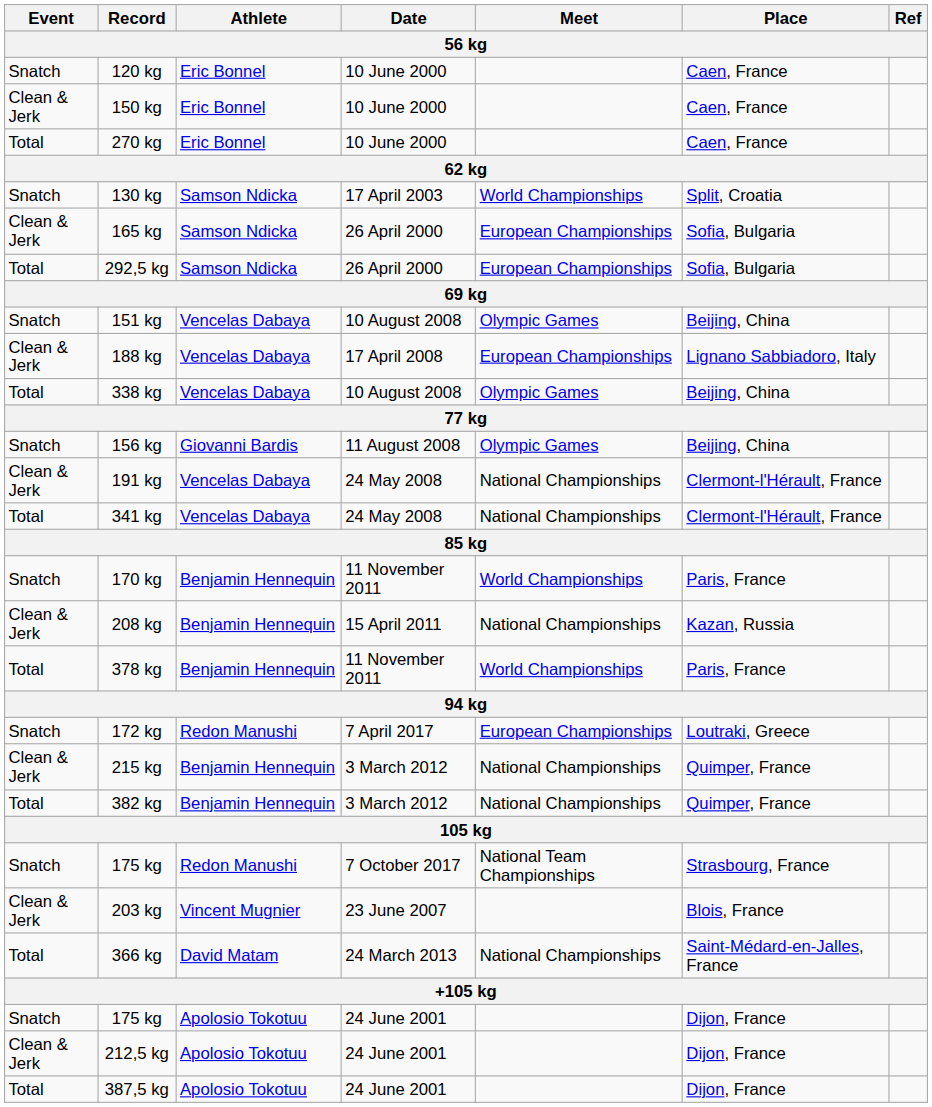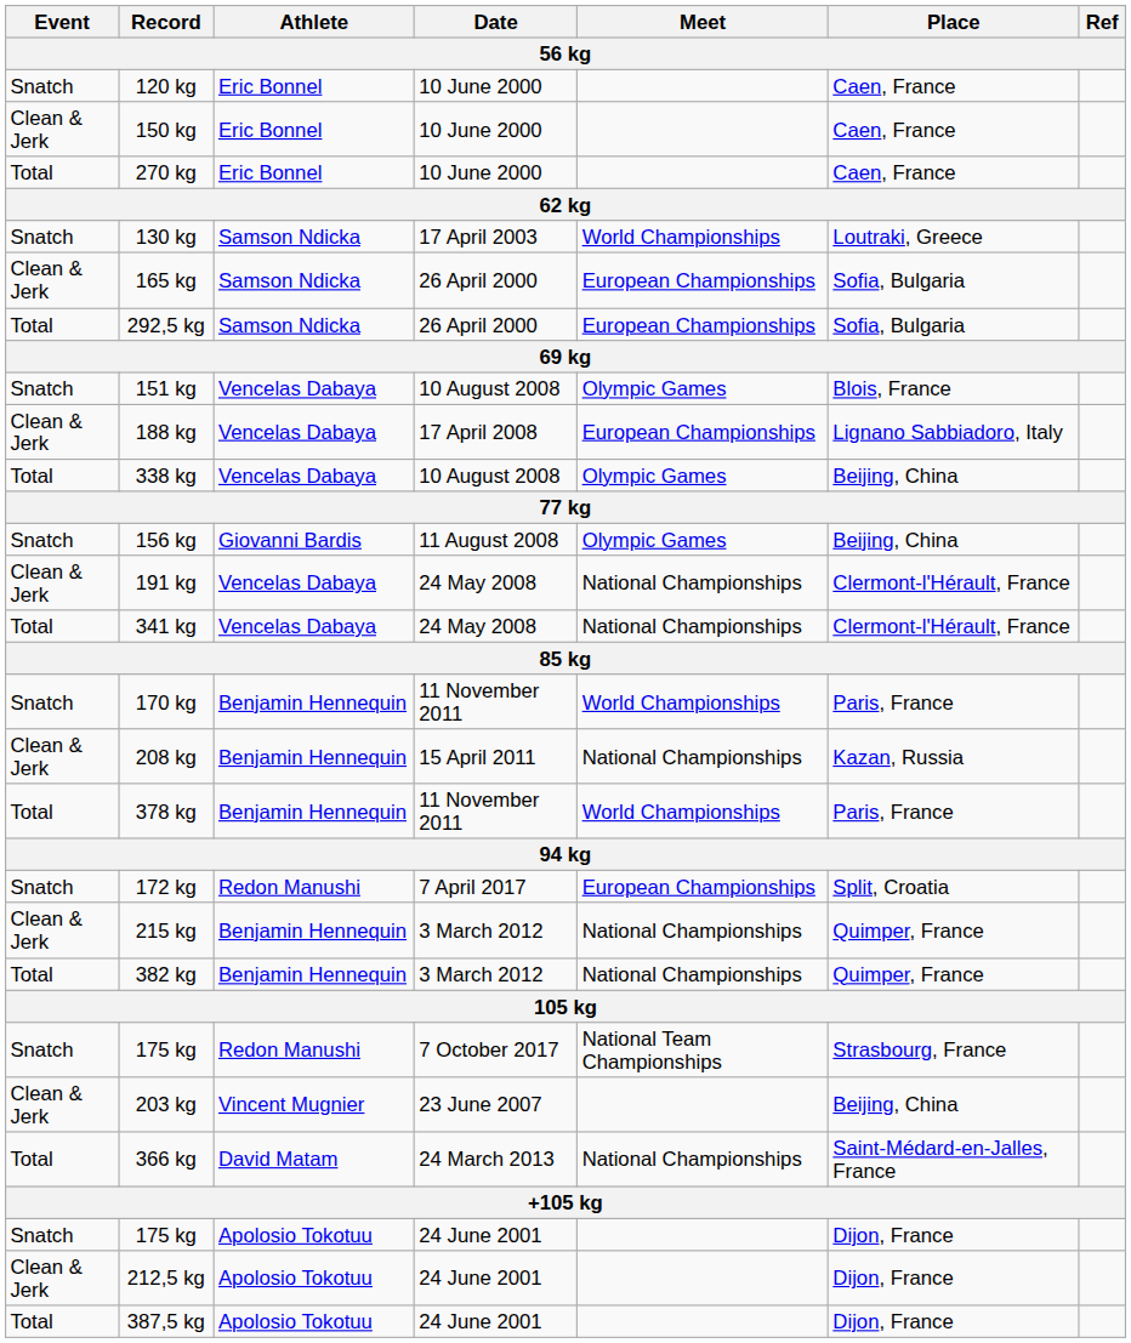130 kg | Place: Split, Croatia -> Loutraki, Greece
151 kg | Place: Beijing, China -> Blois, France
172 kg | Place: Loutraki, Greece -> Split, Croatia
203 kg | Place: Blois, France -> Beijing, China
